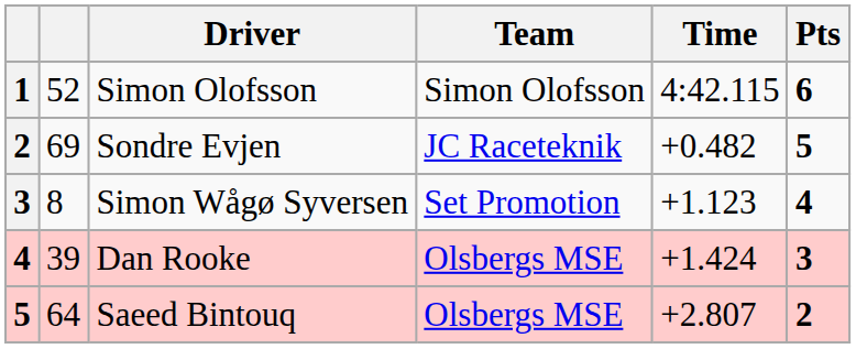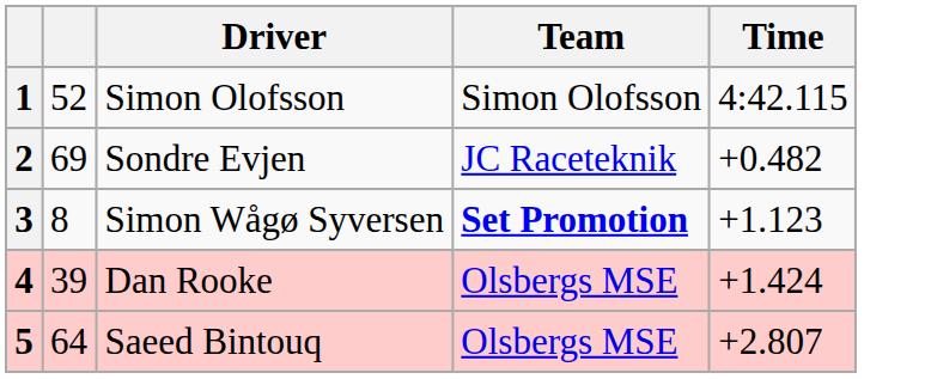- column: Pts | 6 | 5 | 4 | 3 | 2
Simon Wågø Syversen | Team: normal -> bold
